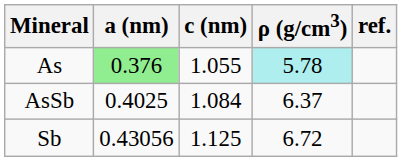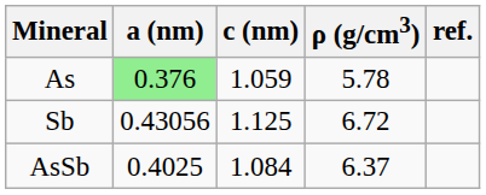As | c (nm): 1.055 -> 1.059
As | ρ (g/cm3): paleturquoise background -> no background
rows swapped: AsSb <-> Sb
